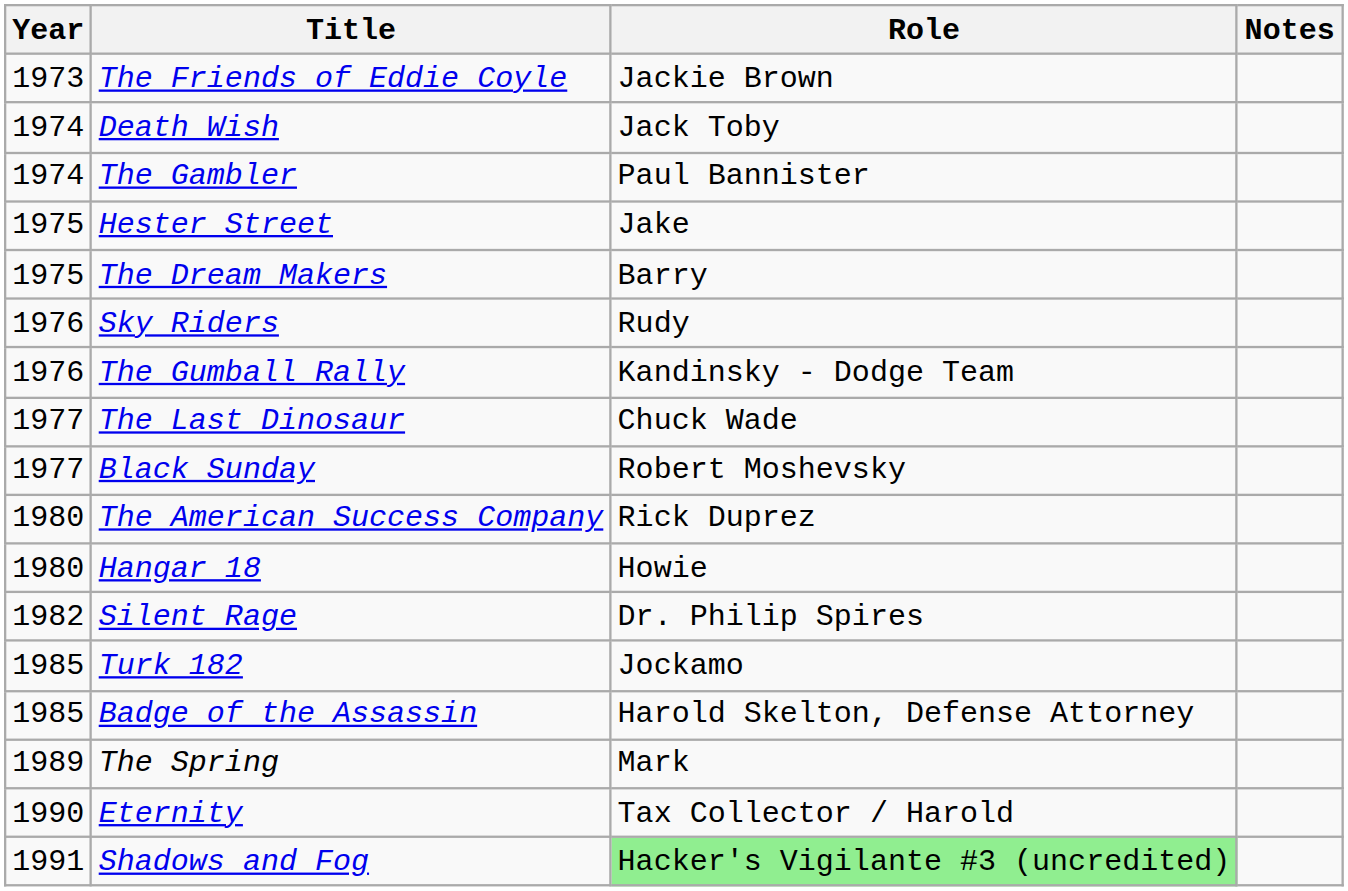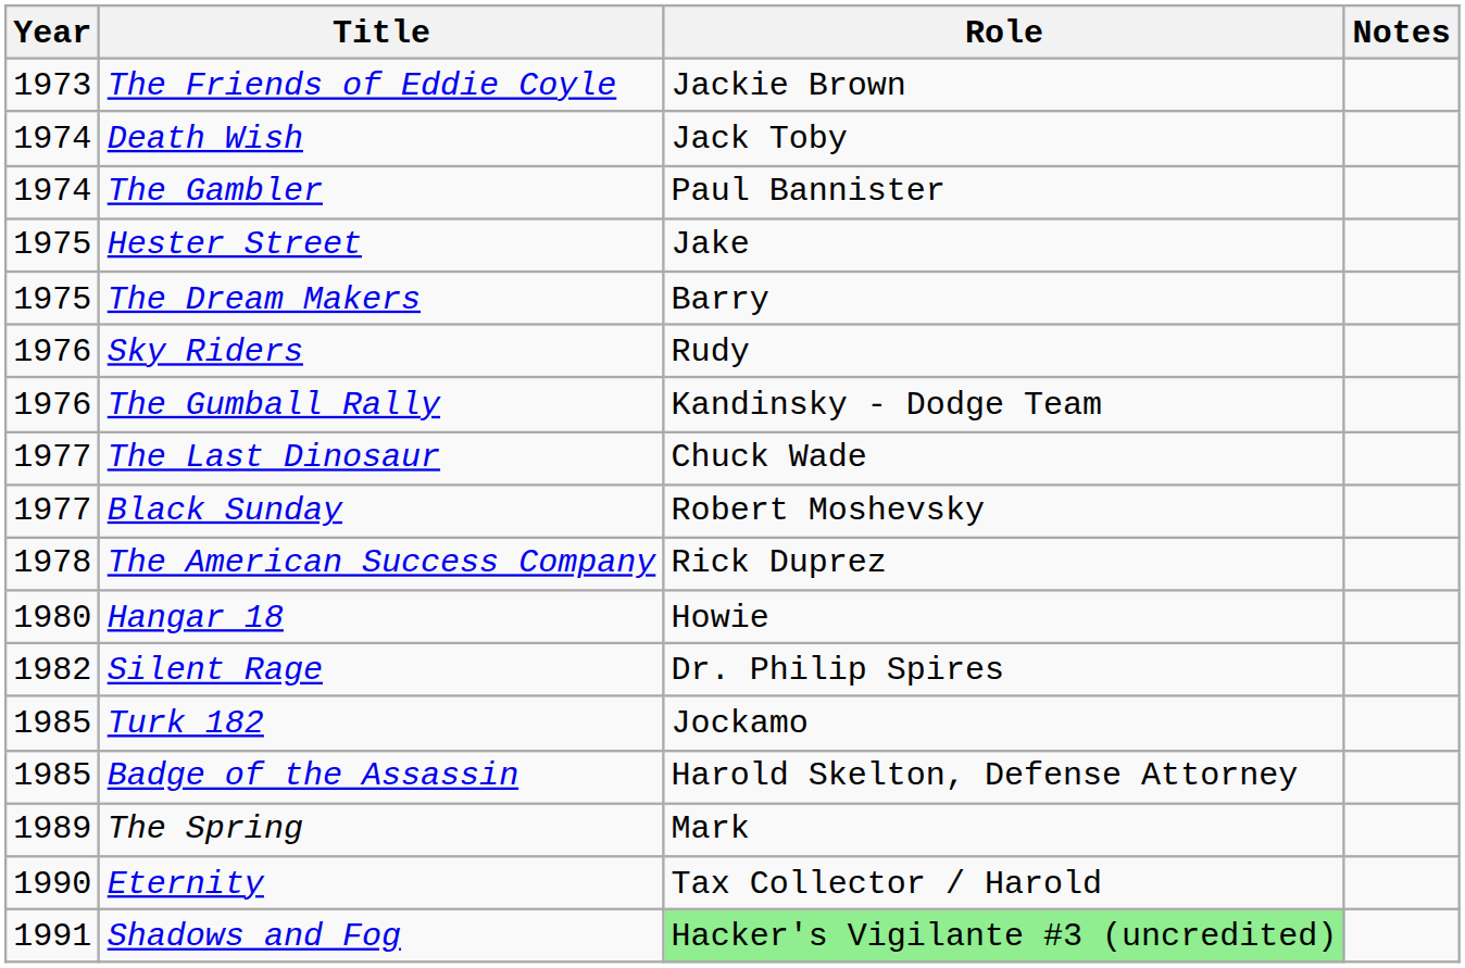The American Success Company | Year: 1980 -> 1978
